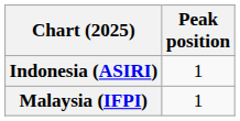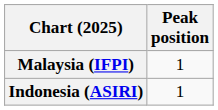rows swapped: Indonesia (ASIRI) <-> Malaysia (IFPI)
